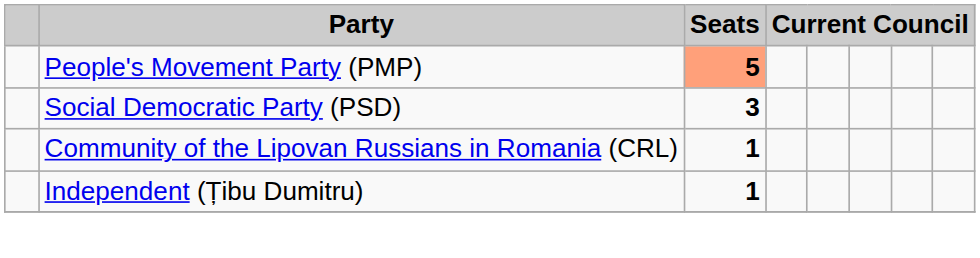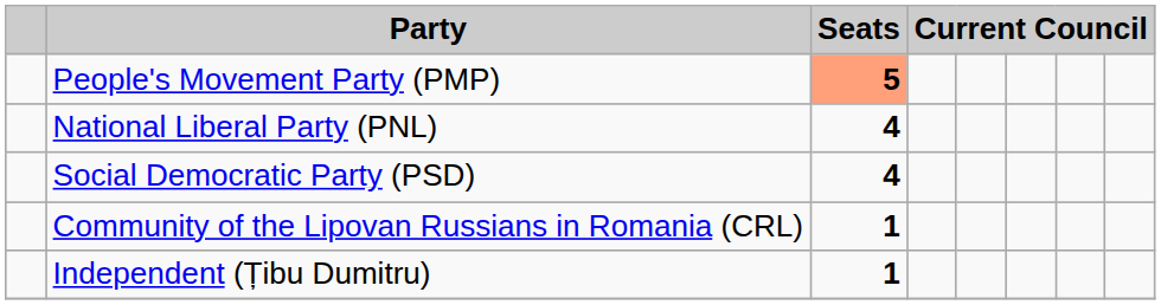+ row: National Liberal Party (PNL) | 4
Social Democratic Party (PSD) | Seats: 3 -> 4
